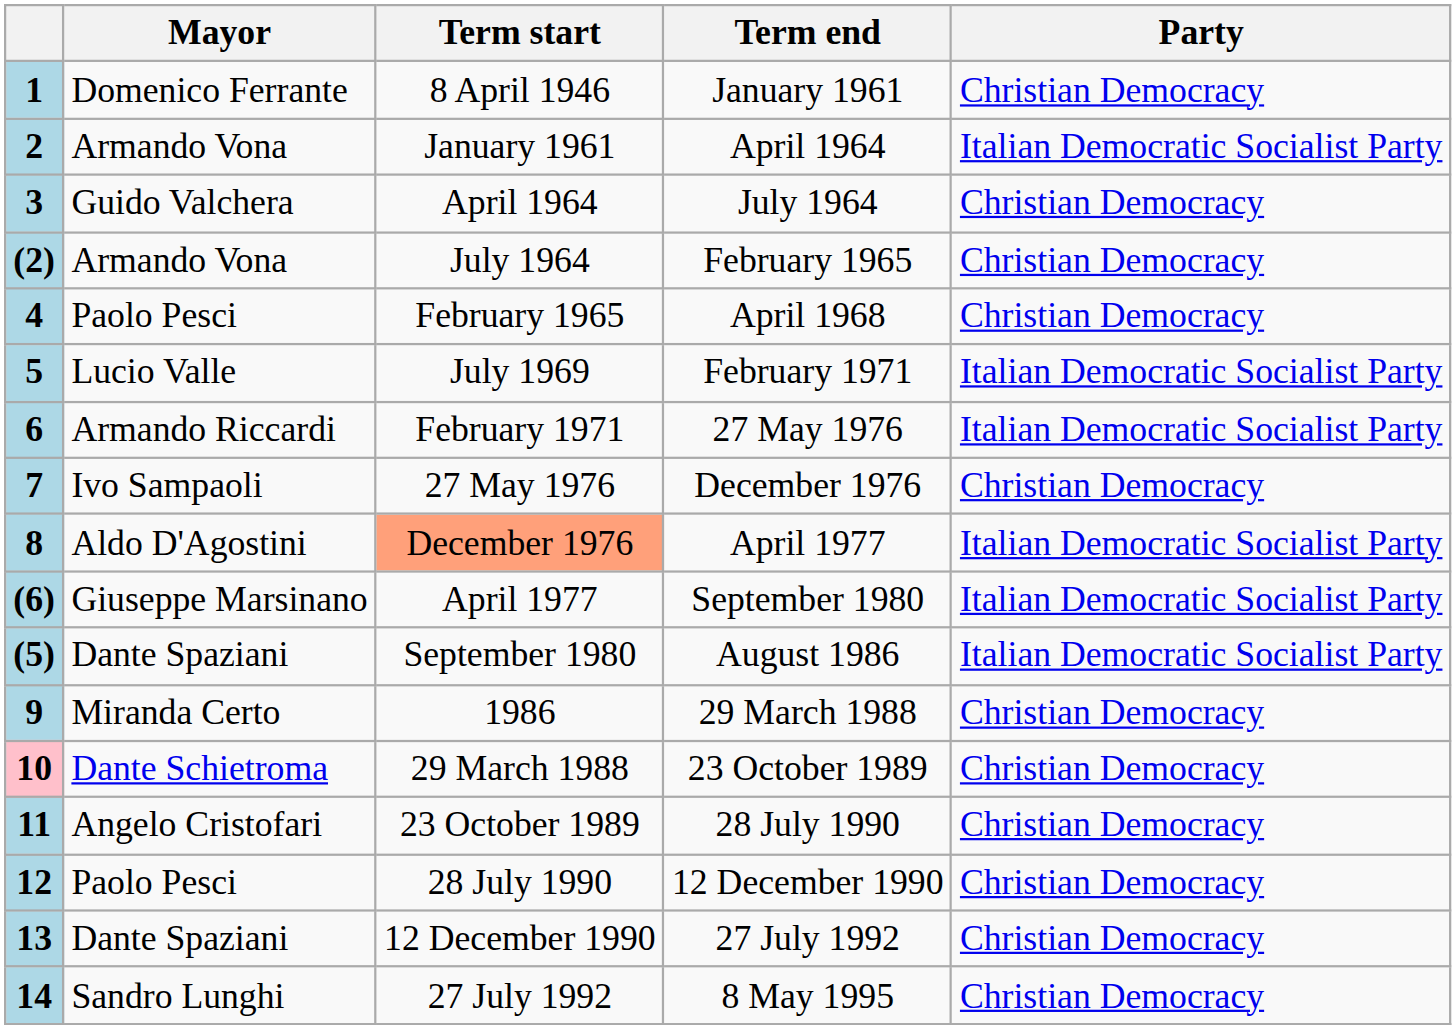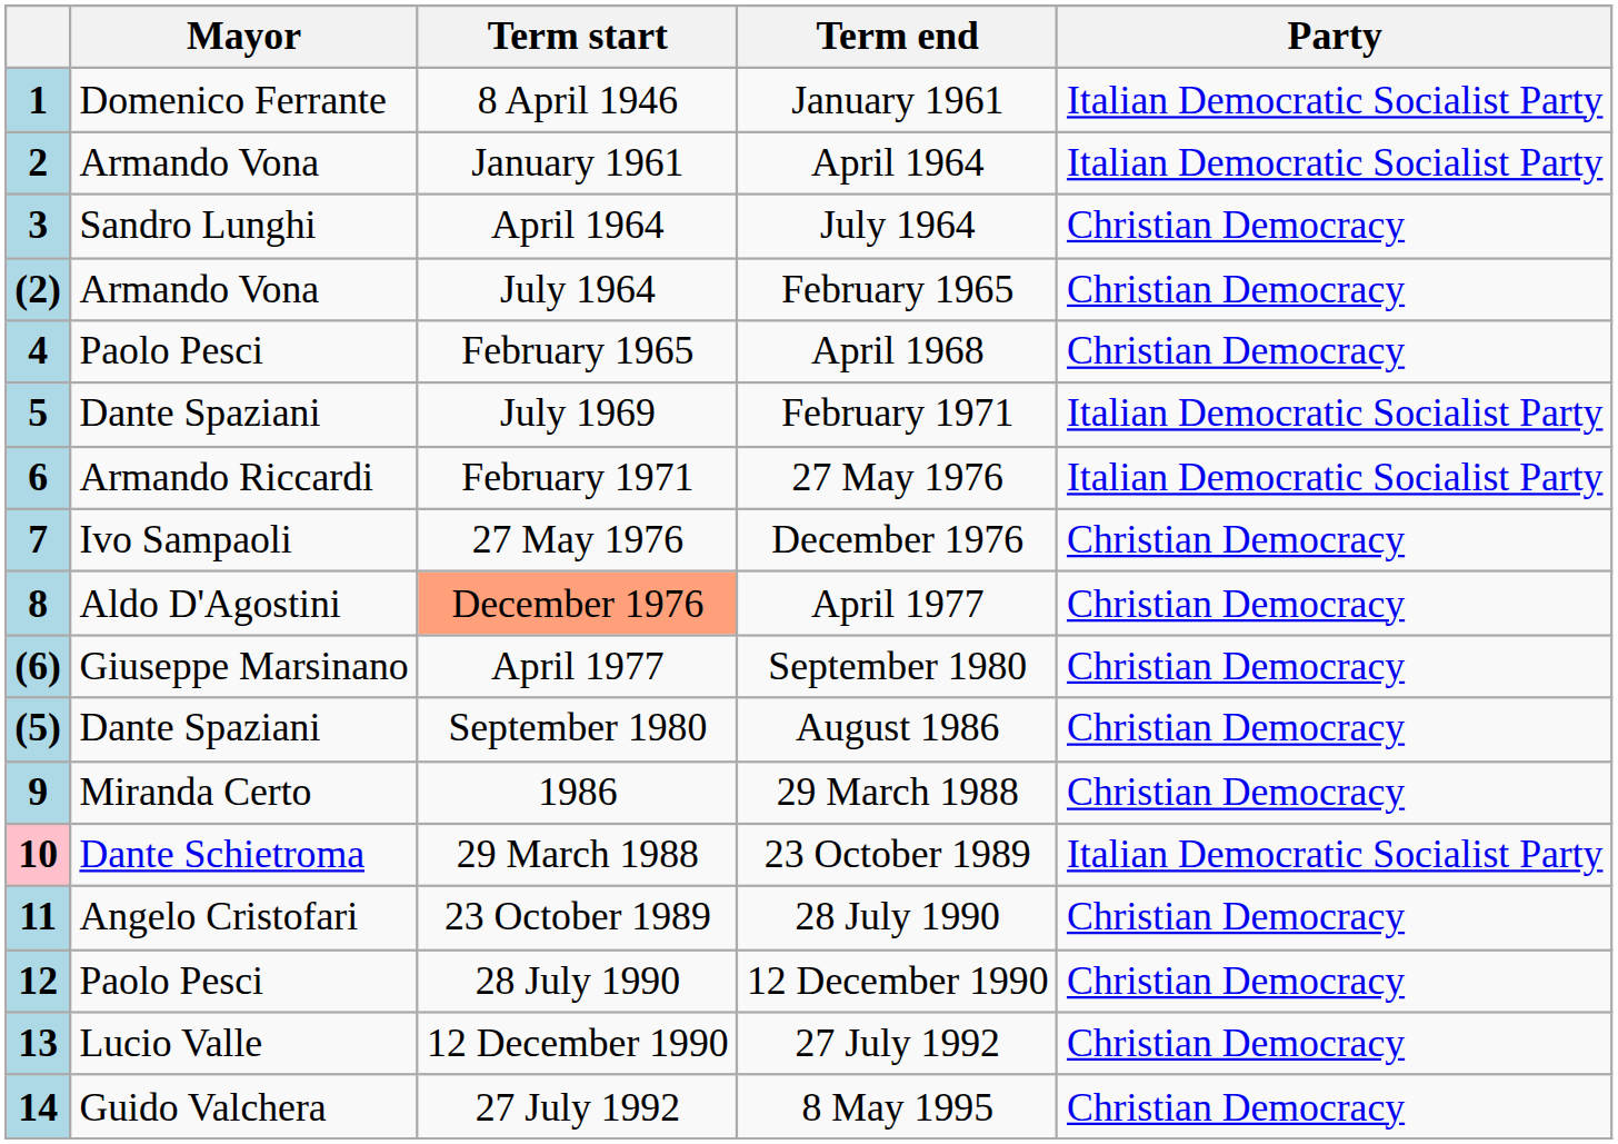1 | Party: Christian Democracy -> Italian Democratic Socialist Party
3 | Mayor: Guido Valchera -> Sandro Lunghi
5 | Mayor: Lucio Valle -> Dante Spaziani
8 | Party: Italian Democratic Socialist Party -> Christian Democracy
(6) | Party: Italian Democratic Socialist Party -> Christian Democracy
(5) | Party: Italian Democratic Socialist Party -> Christian Democracy
10 | Party: Christian Democracy -> Italian Democratic Socialist Party
13 | Mayor: Dante Spaziani -> Lucio Valle
14 | Mayor: Sandro Lunghi -> Guido Valchera
